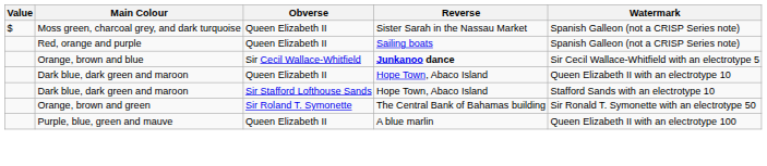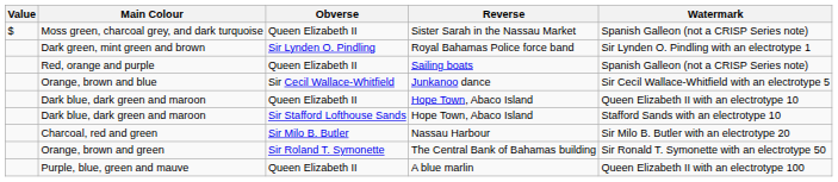+ row: Dark green, mint green and brown | Sir Lynden O. Pindling | Royal Bahamas Police force band | Sir Lynden O. Pindling with an electrotype 1
Orange, brown and blue | Reverse: bold -> normal
+ row: Charcoal, red and green | Sir Milo B. Butler | Nassau Harbour | Sir Milo B. Butler with an electrotype 20
